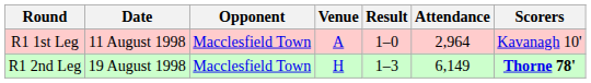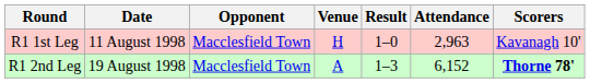R1 1st Leg | Venue: A -> H
R1 1st Leg | Attendance: 2,964 -> 2,963
R1 2nd Leg | Venue: H -> A
R1 2nd Leg | Attendance: 6,149 -> 6,152
